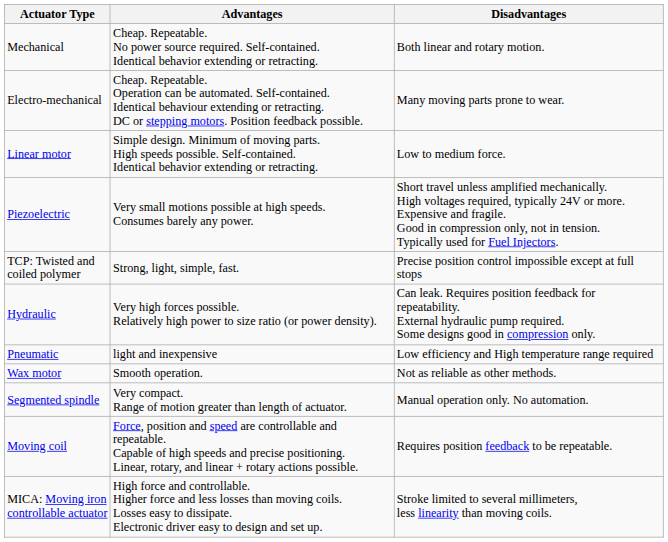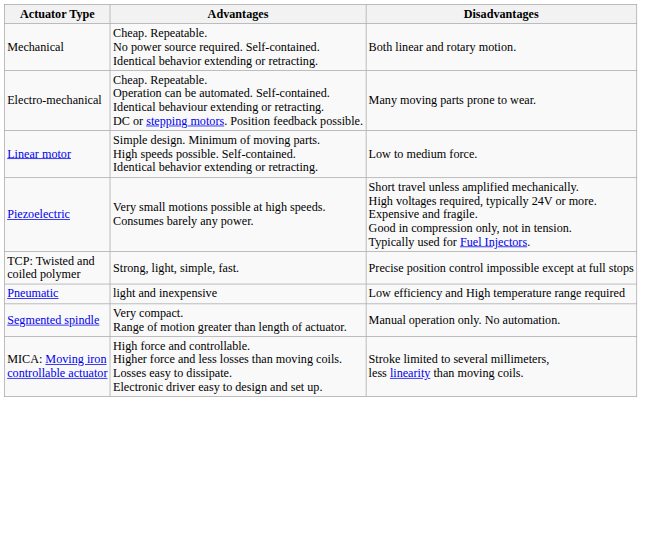- row: Hydraulic | Very high forces possible. Relatively high power to size ratio (or power density). | Can leak. Requires position feedback for repeatability. External hydraulic pump required. Some designs good in compression only.
- row: Wax motor | Smooth operation. | Not as reliable as other methods.
- row: Moving coil | Force, position and speed are controllable and repeatable. Capable of high speeds and precise positioning. Linear, rotary, and linear + rotary actions possible. | Requires position feedback to be repeatable.
